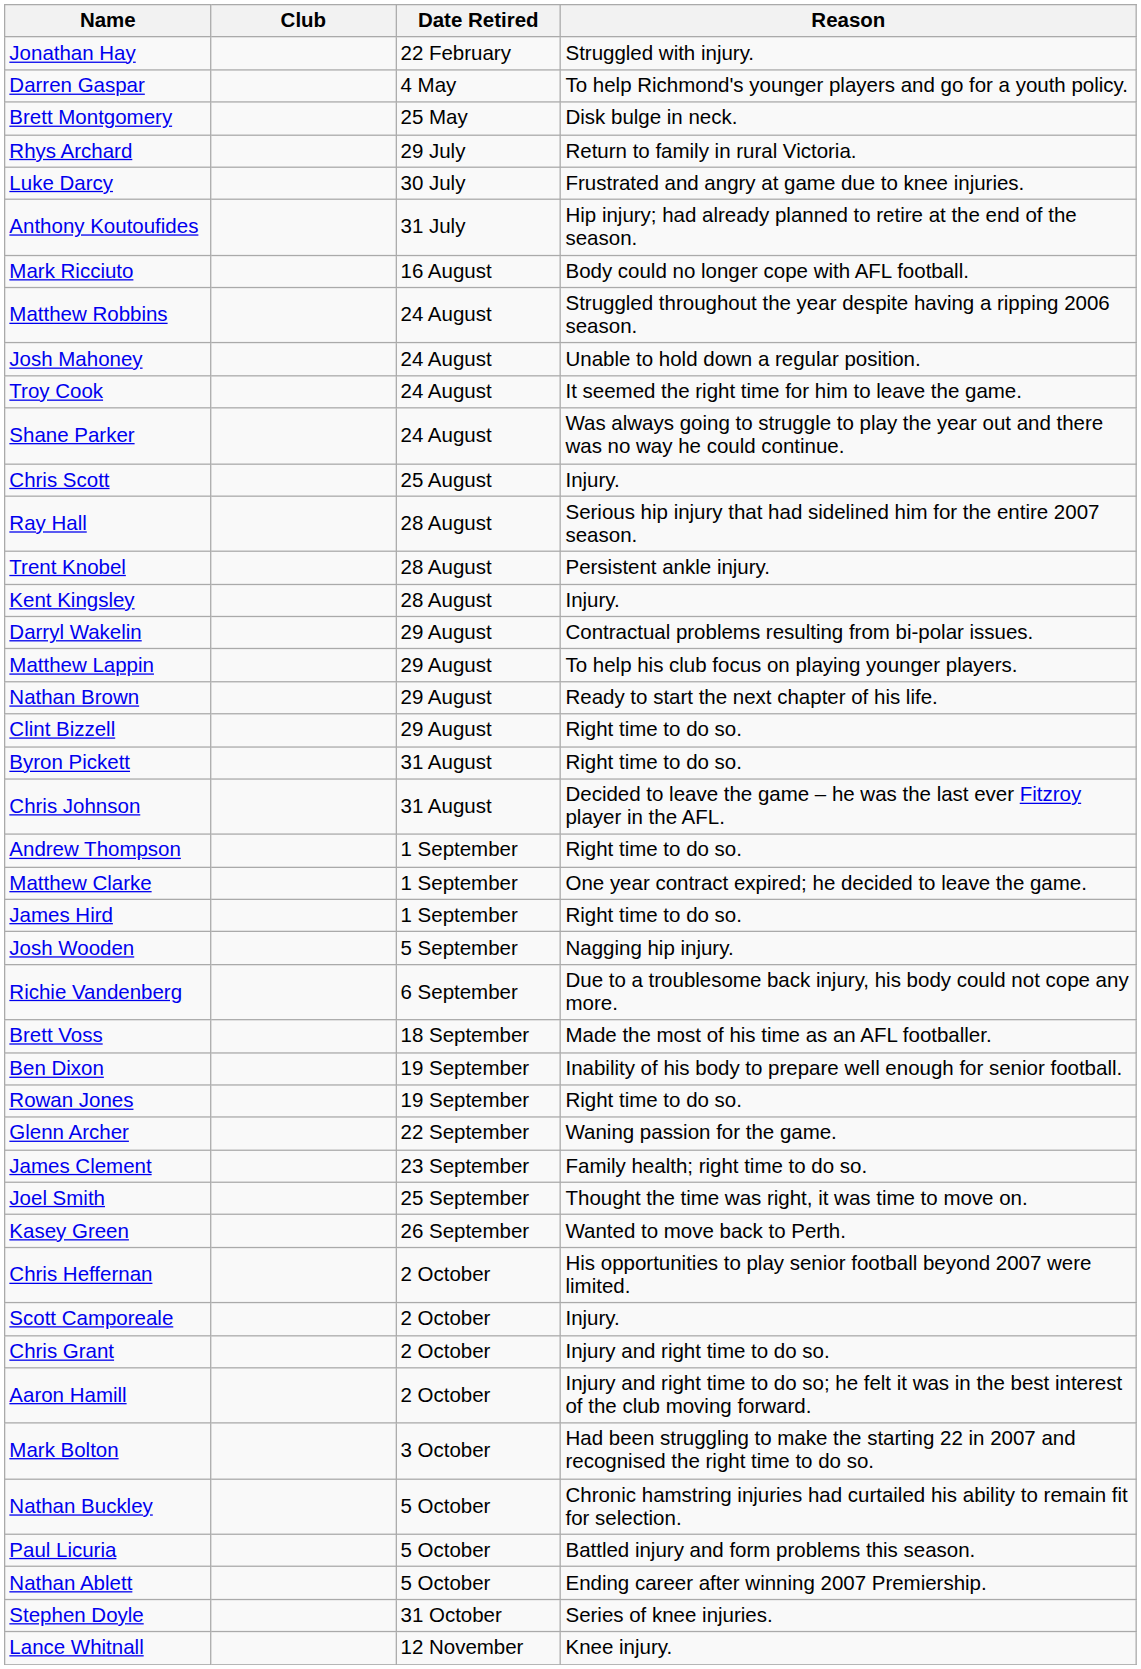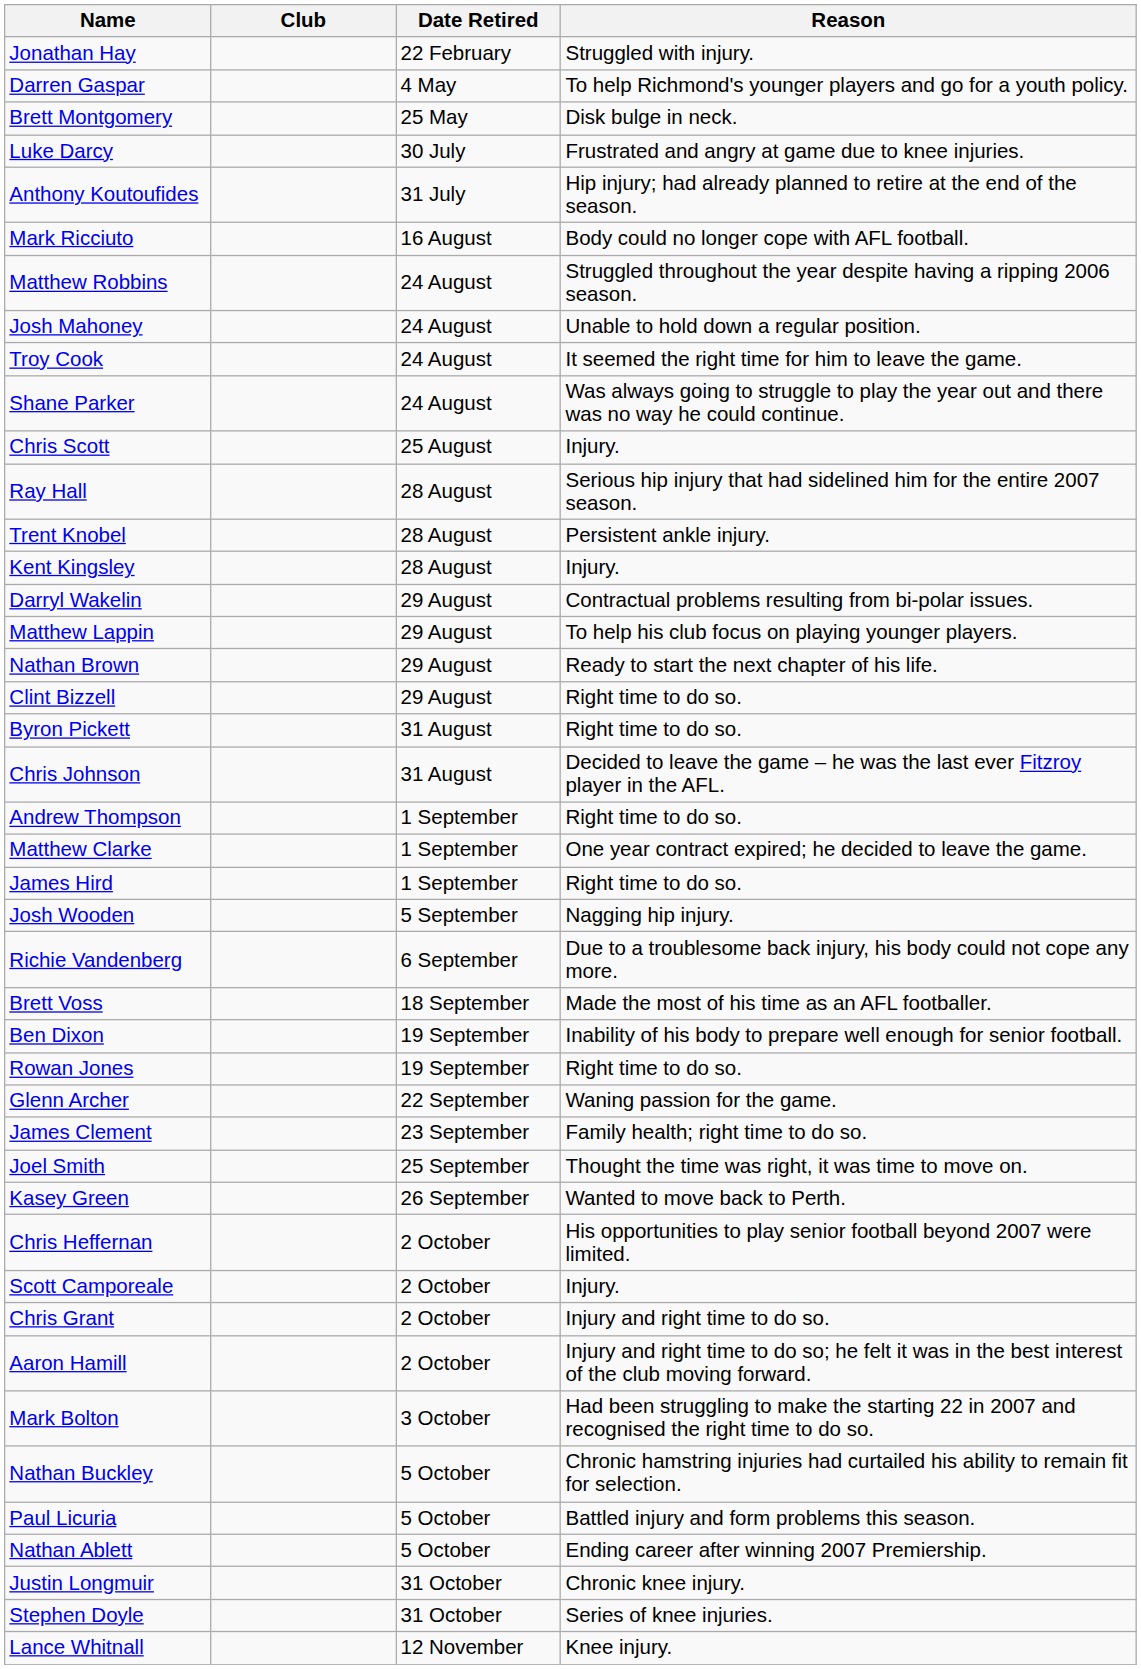- row: Rhys Archard | 29 July | Return to family in rural Victoria.
+ row: Justin Longmuir | 31 October | Chronic knee injury.
